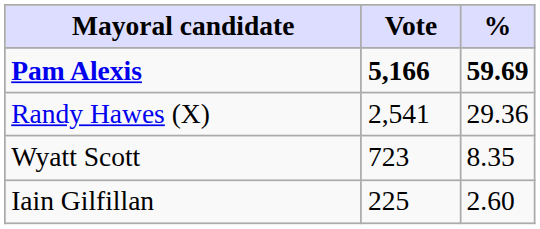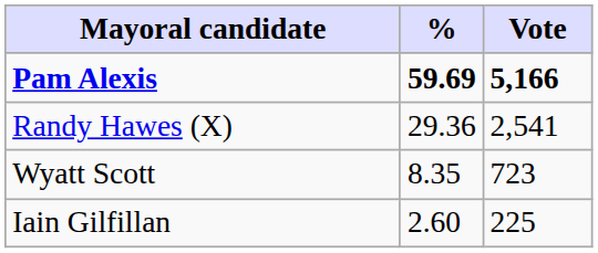columns swapped: Vote <-> %
